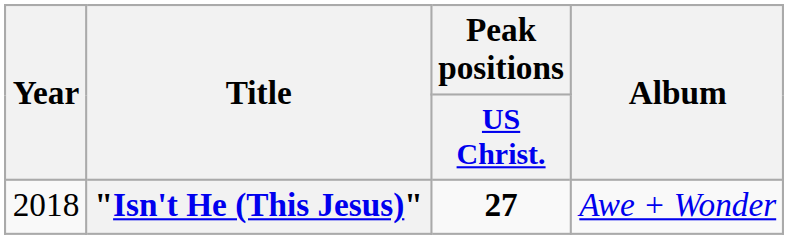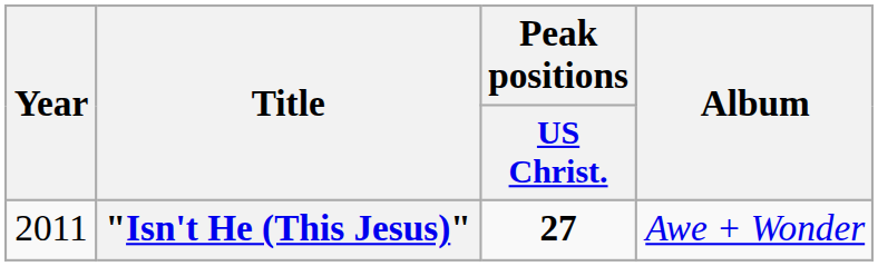"Isn't He (This Jesus)" | Year: 2018 -> 2011
